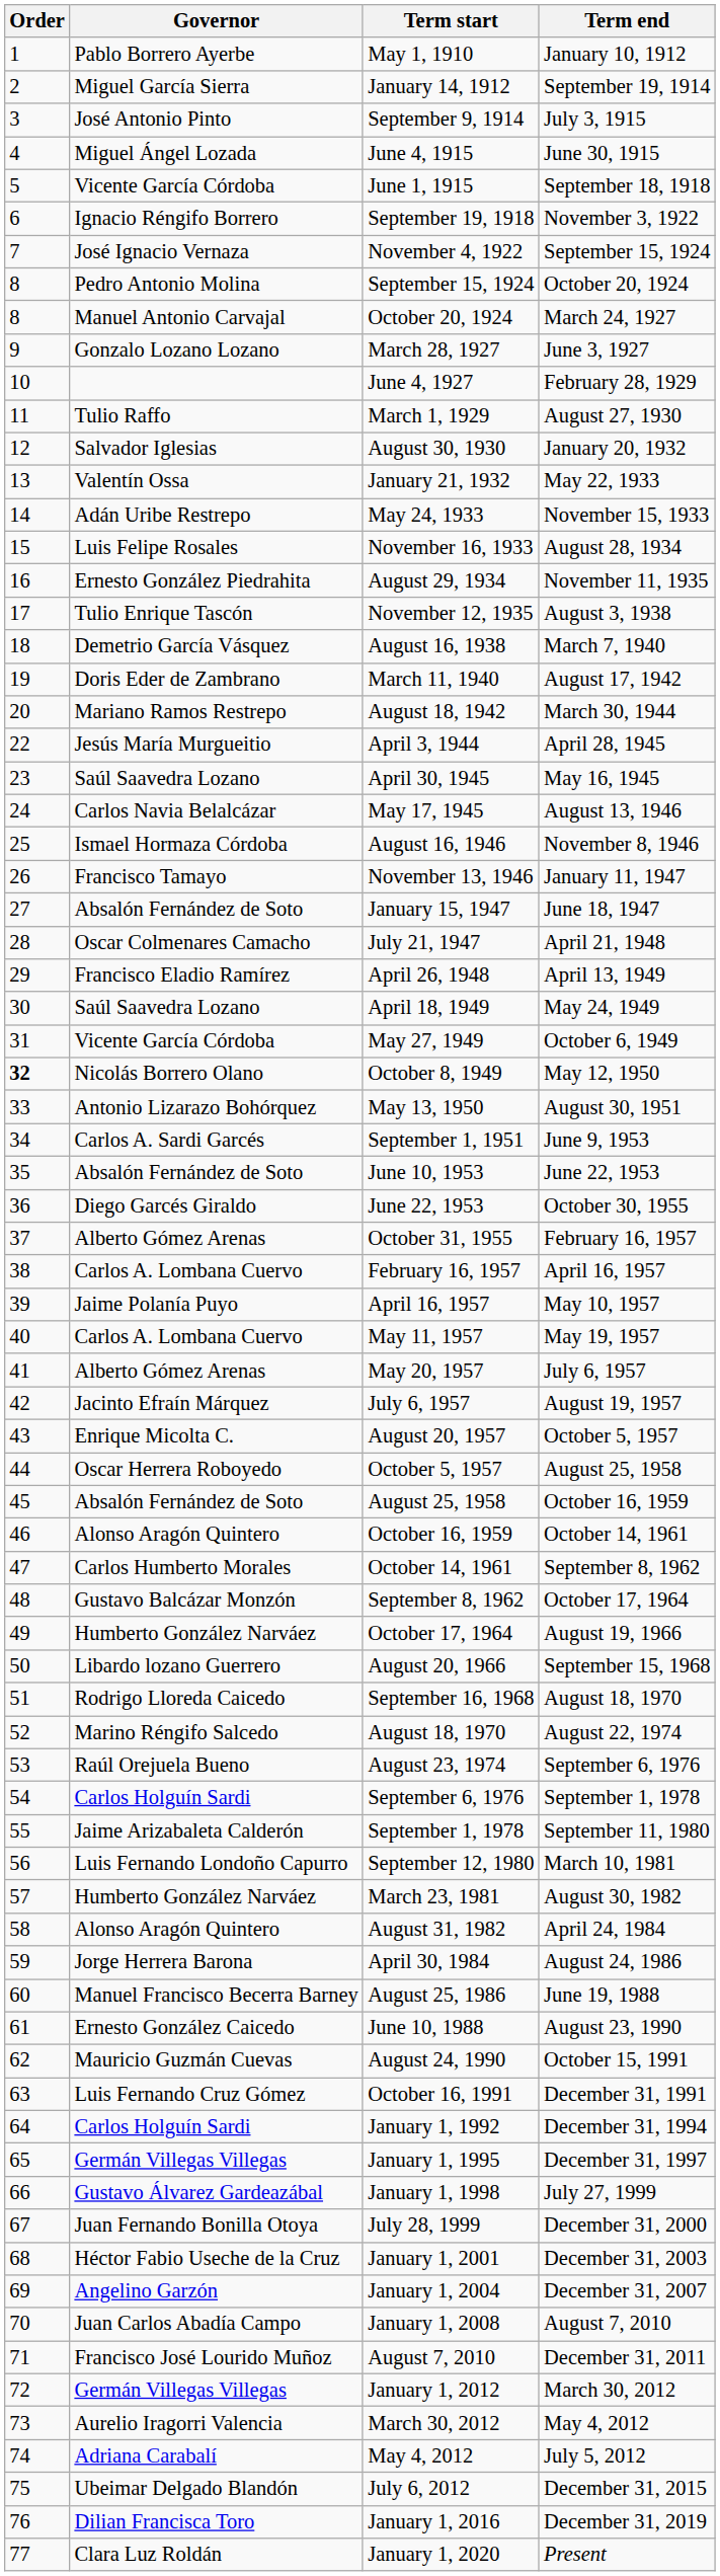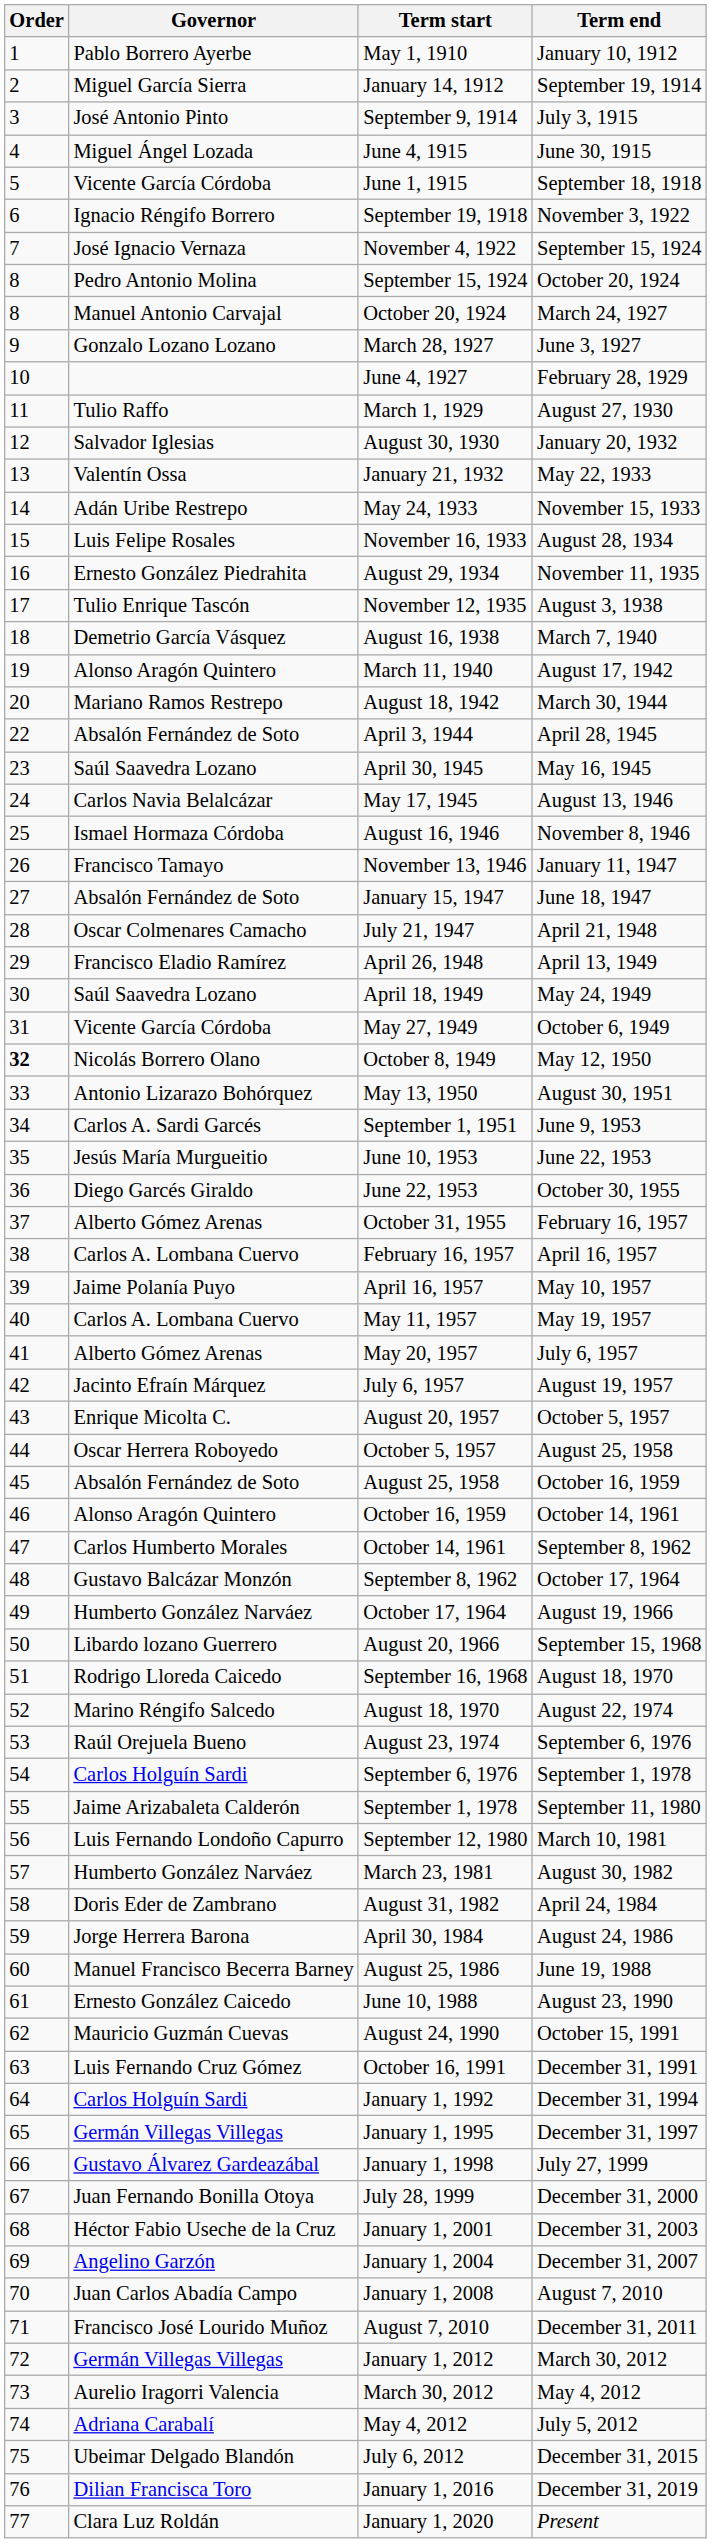March 11, 1940 | Governor: Doris Eder de Zambrano -> Alonso Aragón Quintero
April 3, 1944 | Governor: Jesús María Murgueitio -> Absalón Fernández de Soto
June 10, 1953 | Governor: Absalón Fernández de Soto -> Jesús María Murgueitio
August 31, 1982 | Governor: Alonso Aragón Quintero -> Doris Eder de Zambrano
